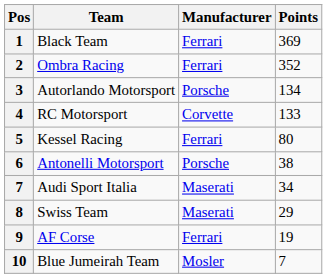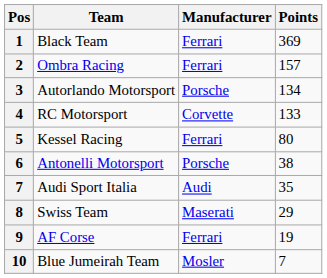Ombra Racing | Points: 352 -> 157
Audi Sport Italia | Manufacturer: Maserati -> Audi
Audi Sport Italia | Points: 34 -> 35
